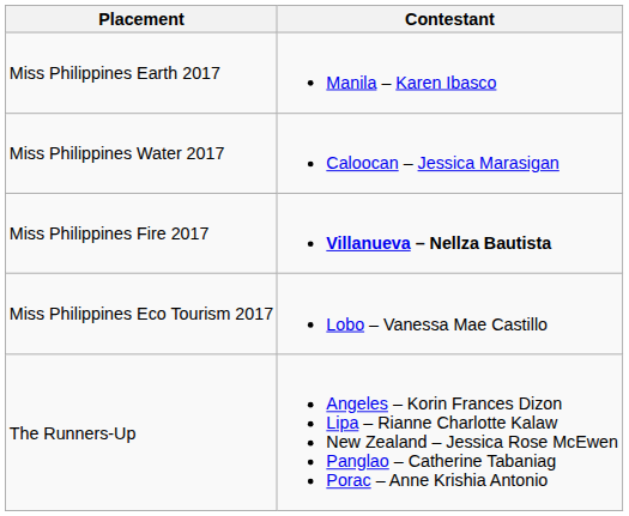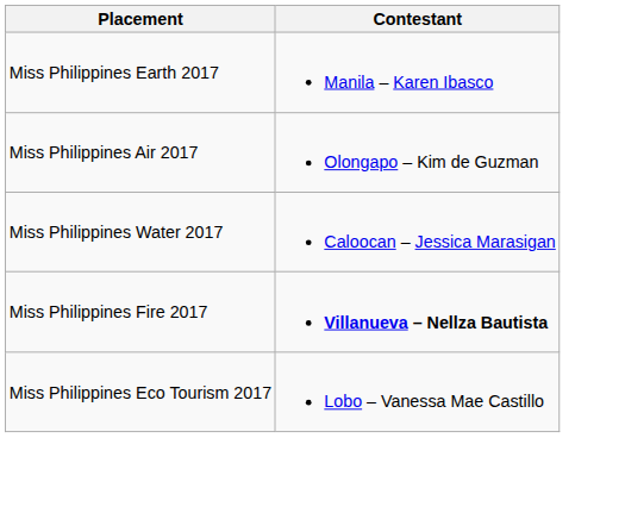+ row: Miss Philippines Air 2017 | Olongapo – Kim de Guzman
- row: The Runners-Up | Angeles – Korin Frances Dizon Lipa – Rianne Charlotte Kalaw New Zealand – Jessica Rose McEwen Panglao – Catherine Tabaniag Porac – Anne Krishia Antonio
